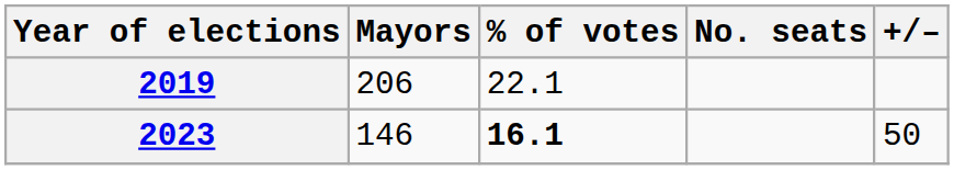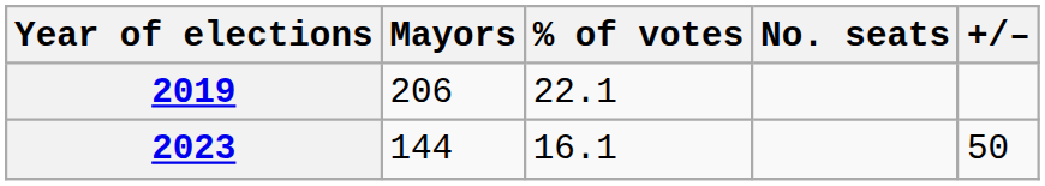2023 | Mayors: 146 -> 144
2023 | % of votes: bold -> normal
